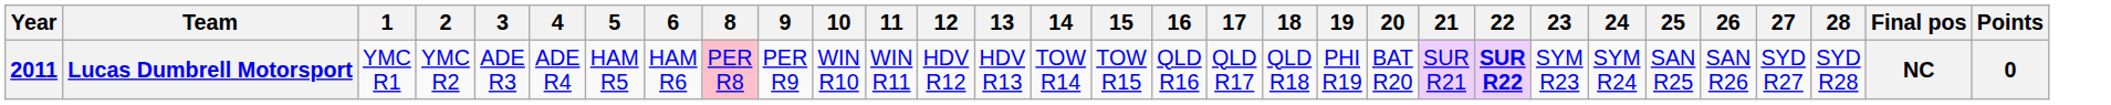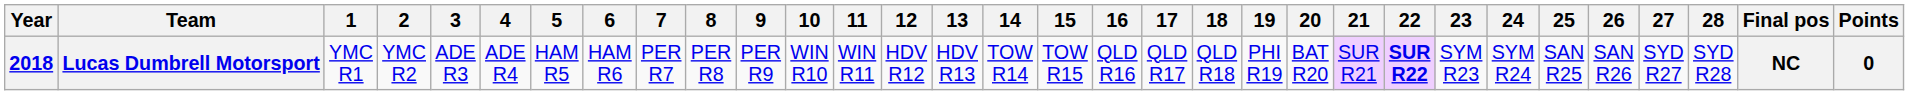+ column: 7 | PER R7
Lucas Dumbrell Motorsport | Year: 2011 -> 2018
Lucas Dumbrell Motorsport | 8: pink background -> no background
